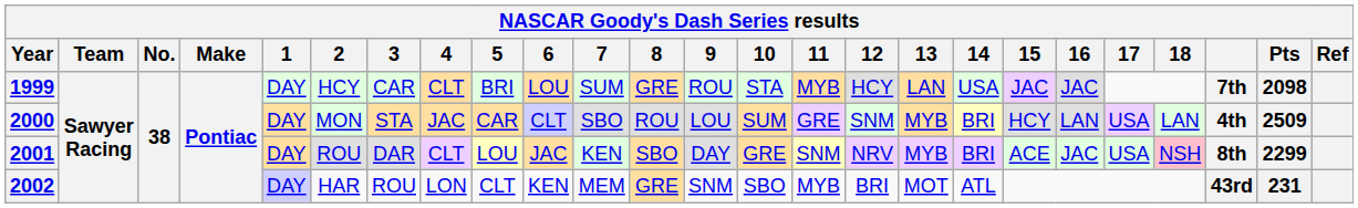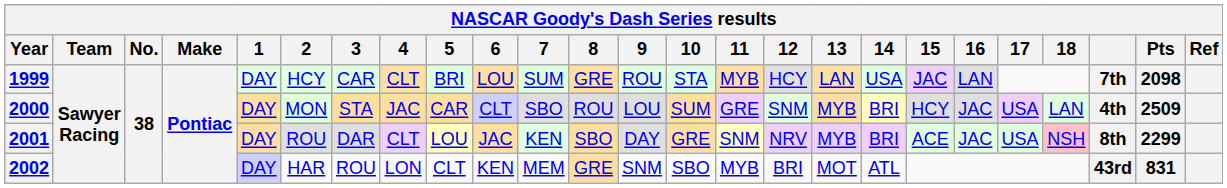1999 | 16: JAC -> LAN
2000 | 16: LAN -> JAC
2002 | Pts: 231 -> 831
